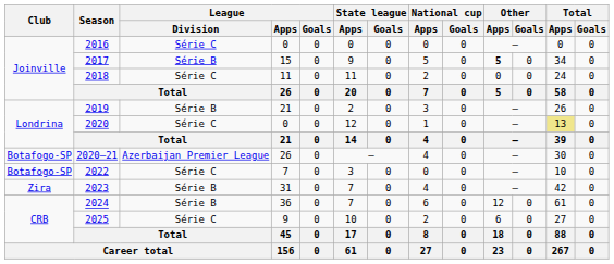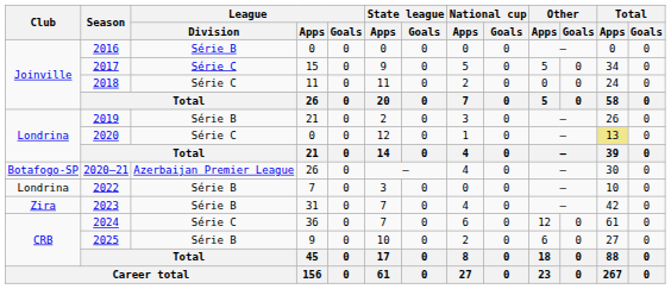2016 | League / Division: Série C -> Série B
2017 | League / Division: Série B -> Série C
2017 | Other / Apps: bold -> normal
2022 | Club: Botafogo-SP -> Londrina
2022 | League / Division: Série C -> Série B
2024 | League / Division: Série B -> Série C
2025 | League / Division: Série C -> Série B
